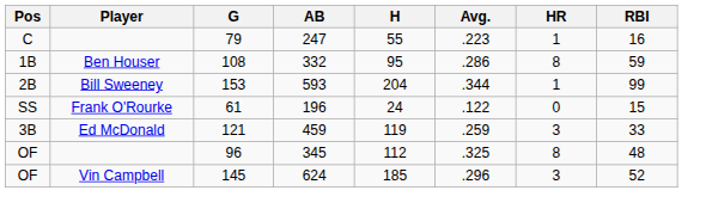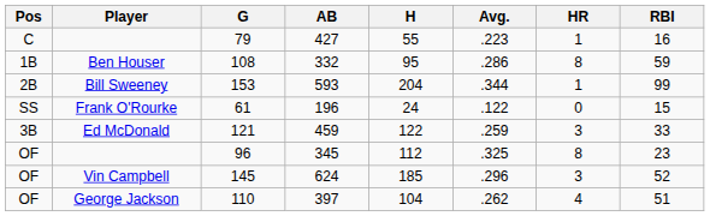79 | AB: 247 -> 427
121 | H: 119 -> 122
96 | RBI: 48 -> 23
+ row: OF | George Jackson | 110 | 397 | 104 | .262 | 4 | 51
